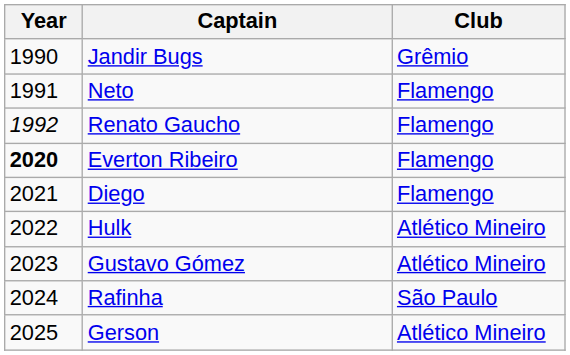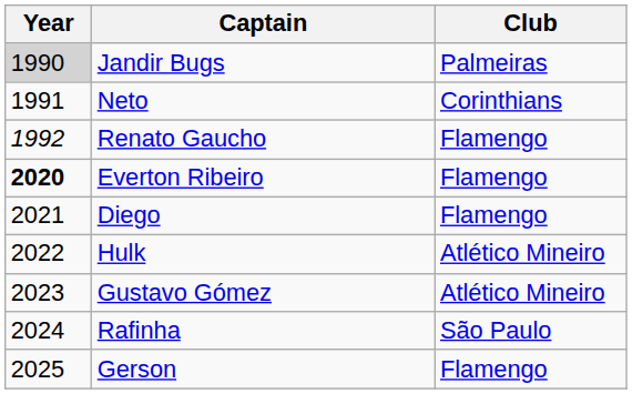Jandir Bugs | Year: no background -> lightgrey background
Jandir Bugs | Club: Grêmio -> Palmeiras
Neto | Club: Flamengo -> Corinthians
Gerson | Club: Atlético Mineiro -> Flamengo
